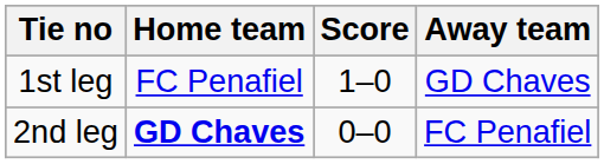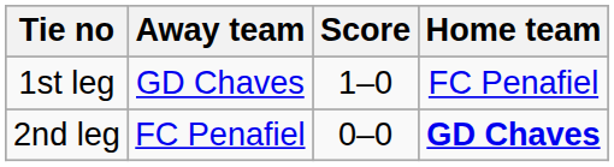columns swapped: Home team <-> Away team
